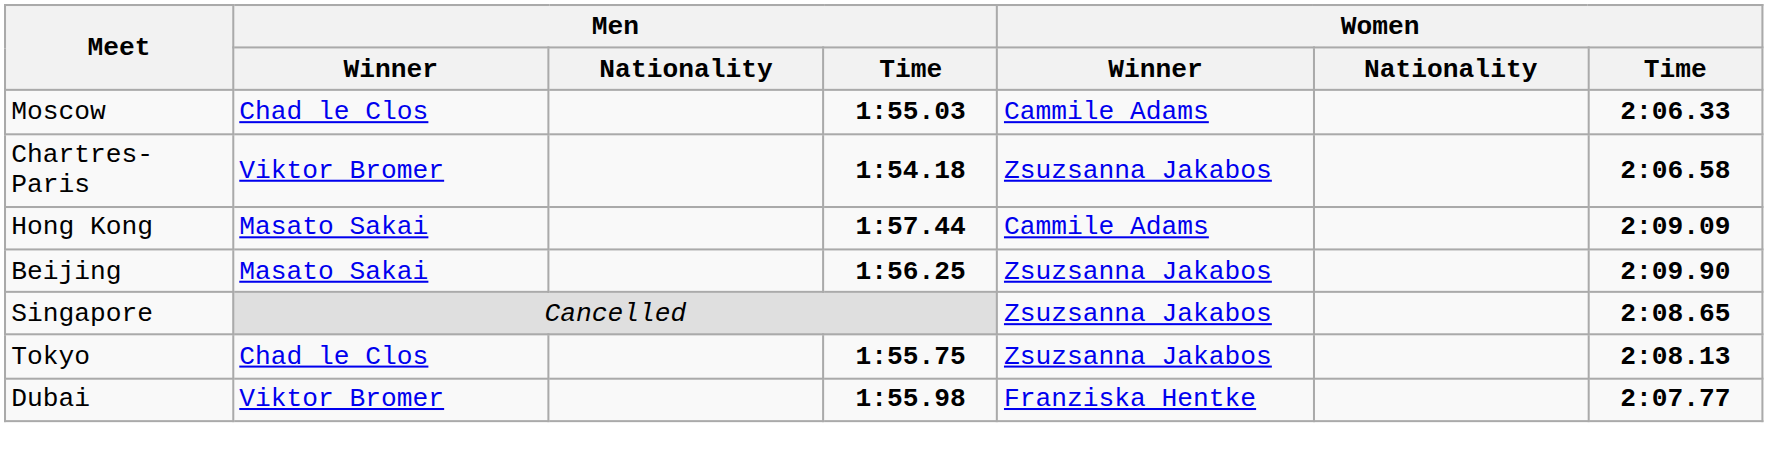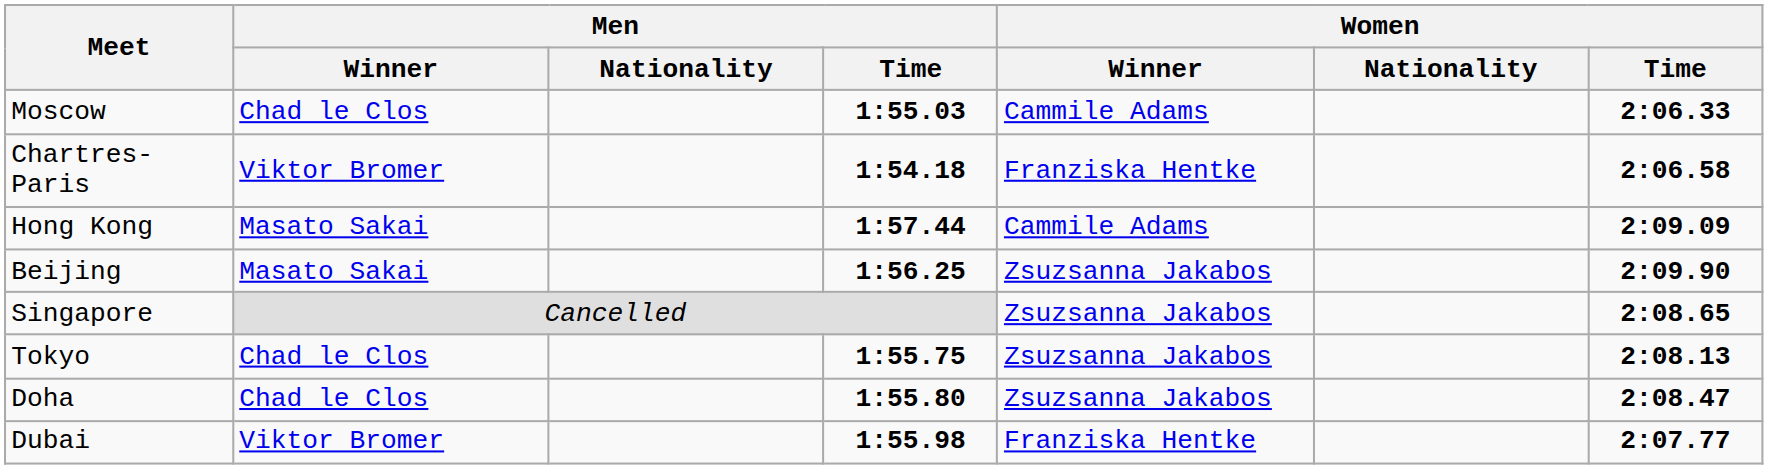Chartres-Paris | Women / Winner: Zsuzsanna Jakabos -> Franziska Hentke
+ row: Doha | Chad le Clos | 1:55.80 | Zsuzsanna Jakabos | 2:08.47
